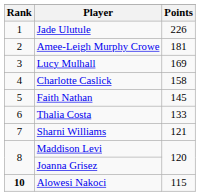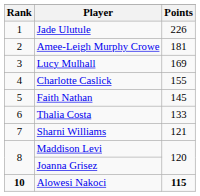Charlotte Caslick | Points: 158 -> 155
Alowesi Nakoci | Points: normal -> bold
